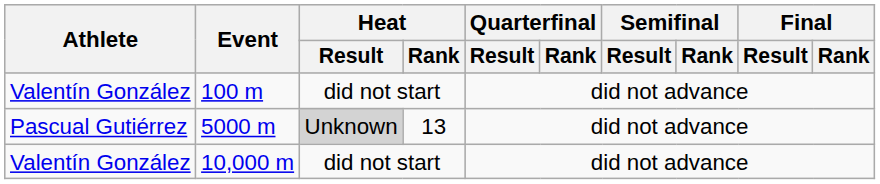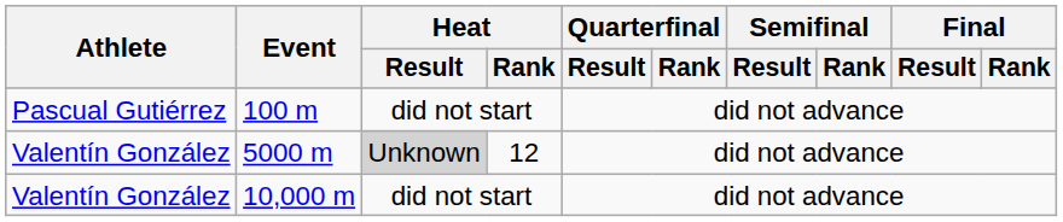100 m | Athlete: Valentín González -> Pascual Gutiérrez
5000 m | Athlete: Pascual Gutiérrez -> Valentín González
5000 m | Heat / Rank: 13 -> 12
